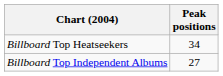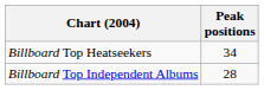Billboard Top Independent Albums | Peak positions: 27 -> 28
